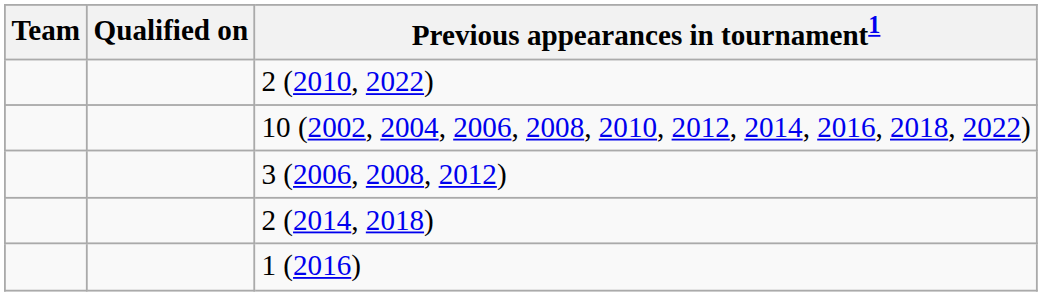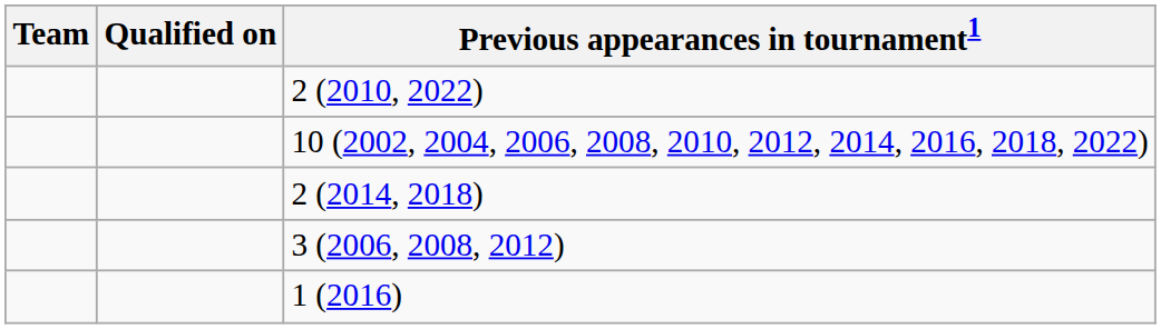rows swapped: 2 (2014, 2018) <-> 3 (2006, 2008, 2012)
